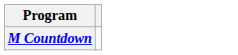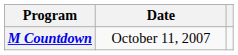+ column: Date | October 11, 2007
